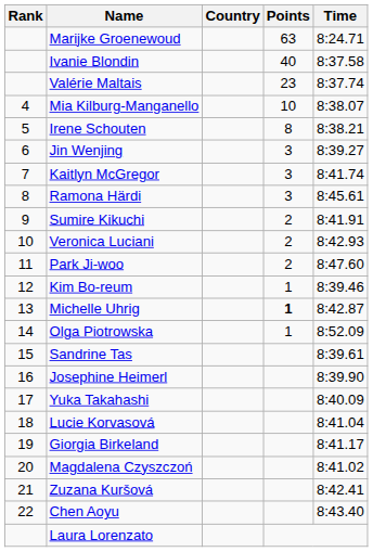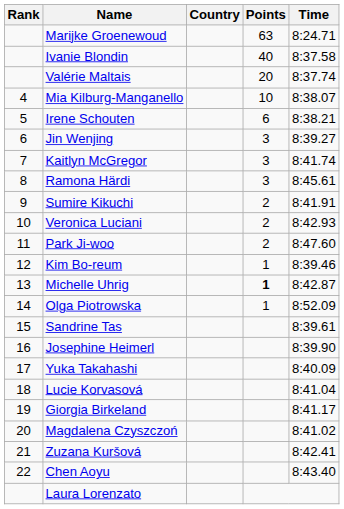Valérie Maltais | Points: 23 -> 20
Irene Schouten | Points: 8 -> 6
